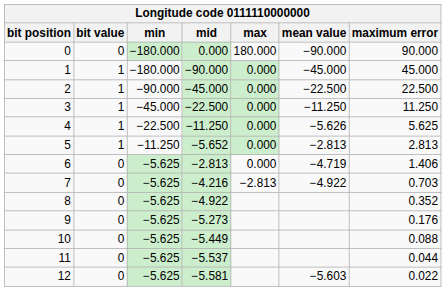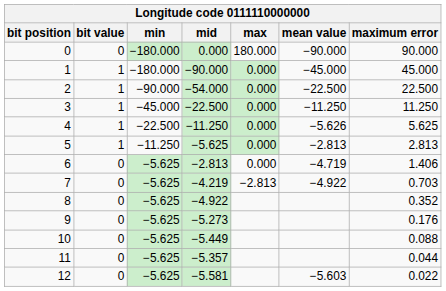2 | mid: −45.000 -> −54.000
5 | mid: −5.652 -> −5.625
7 | mid: −4.216 -> −4.219
11 | mid: −5.537 -> −5.357
